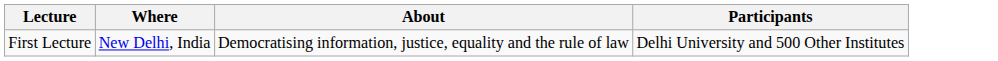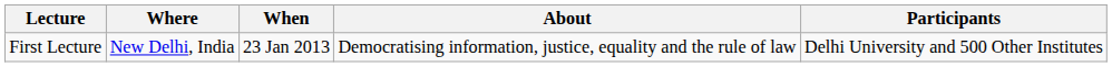+ column: When | 23 Jan 2013
